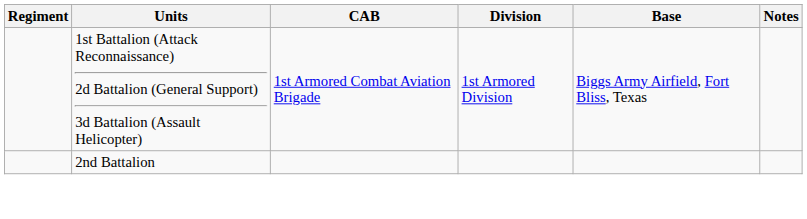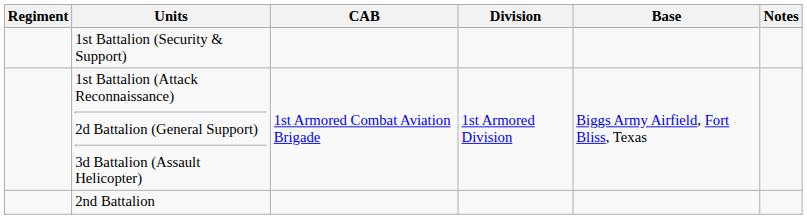+ row: 1st Battalion (Security & Support)
